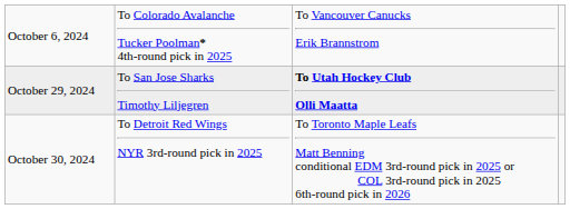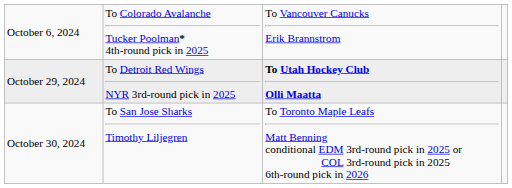October 29, 2024 | column 2: To San Jose Sharks Timothy Liljegren -> To Detroit Red Wings NYR 3rd-round pick in 2025
October 30, 2024 | column 2: To Detroit Red Wings NYR 3rd-round pick in 2025 -> To San Jose Sharks Timothy Liljegren
